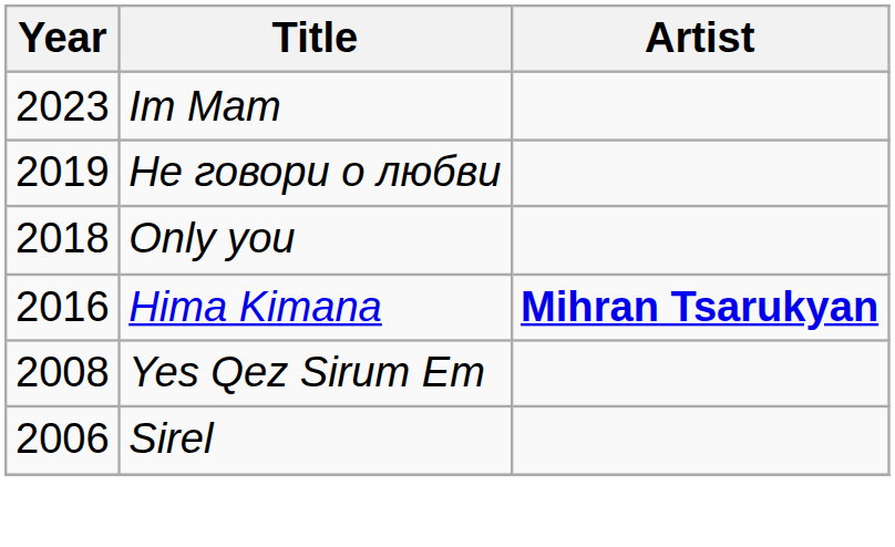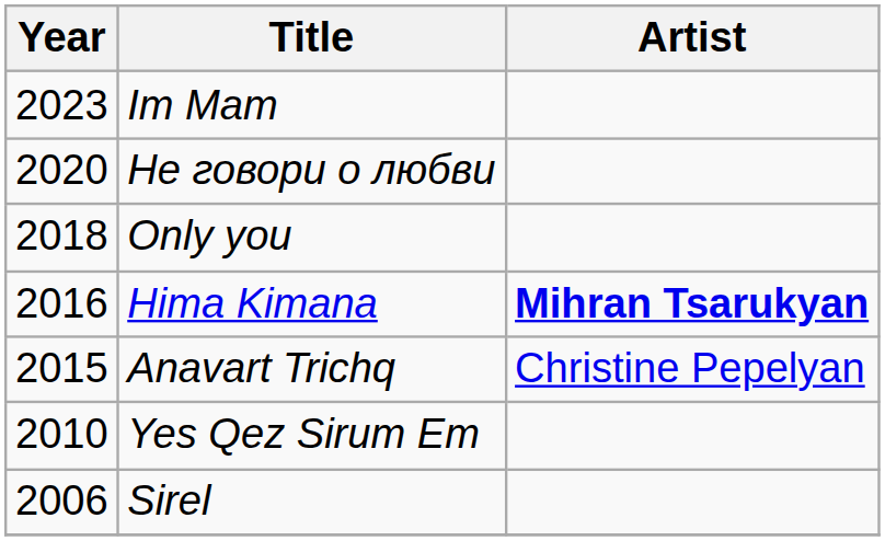Не говори о любви | Year: 2019 -> 2020
+ row: 2015 | Anavart Trichq | Christine Pepelyan
Yes Qez Sirum Em | Year: 2008 -> 2010
